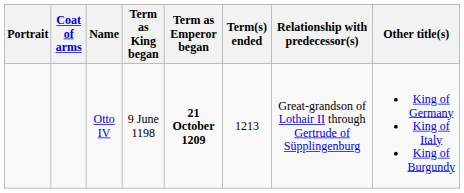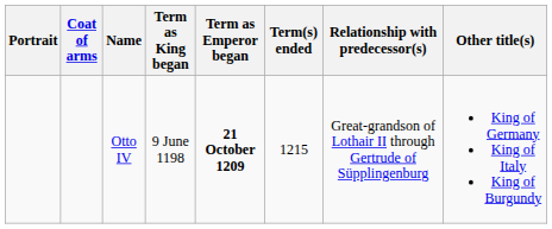Otto IV | Term(s) ended: 1213 -> 1215
